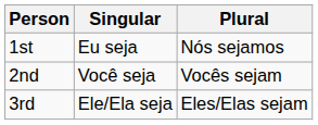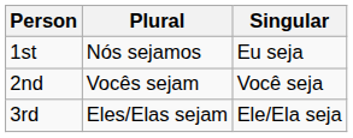columns swapped: Singular <-> Plural
